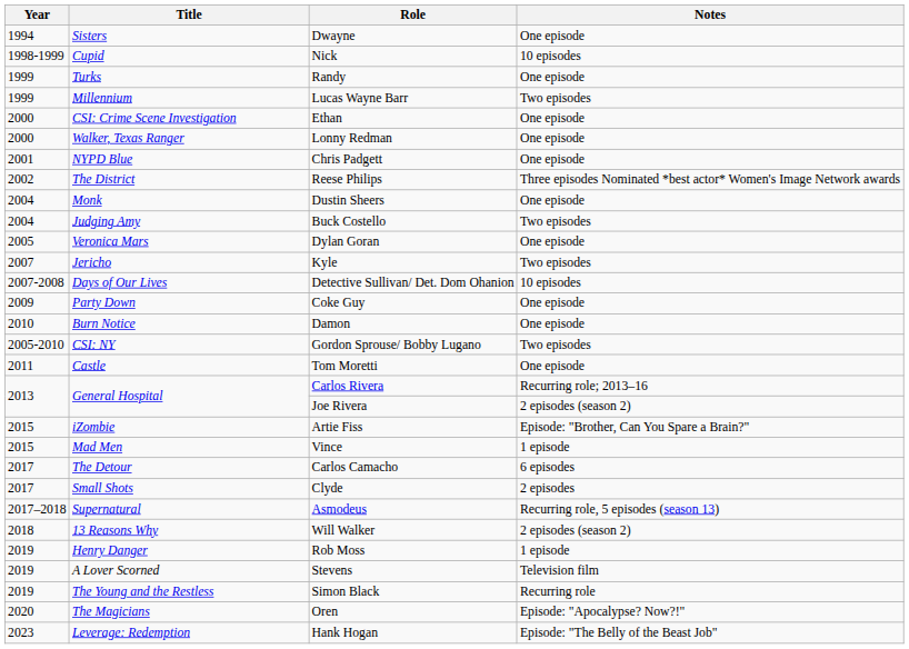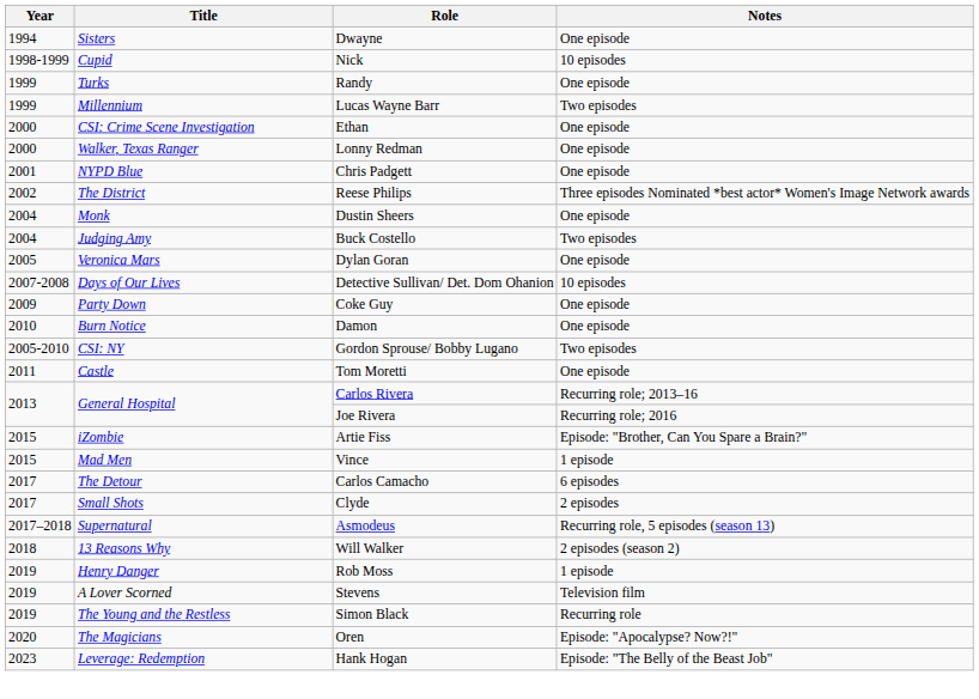- row: 2007 | Jericho | Kyle | Two episodes
Joe Rivera | Notes: 2 episodes (season 2) -> Recurring role; 2016
